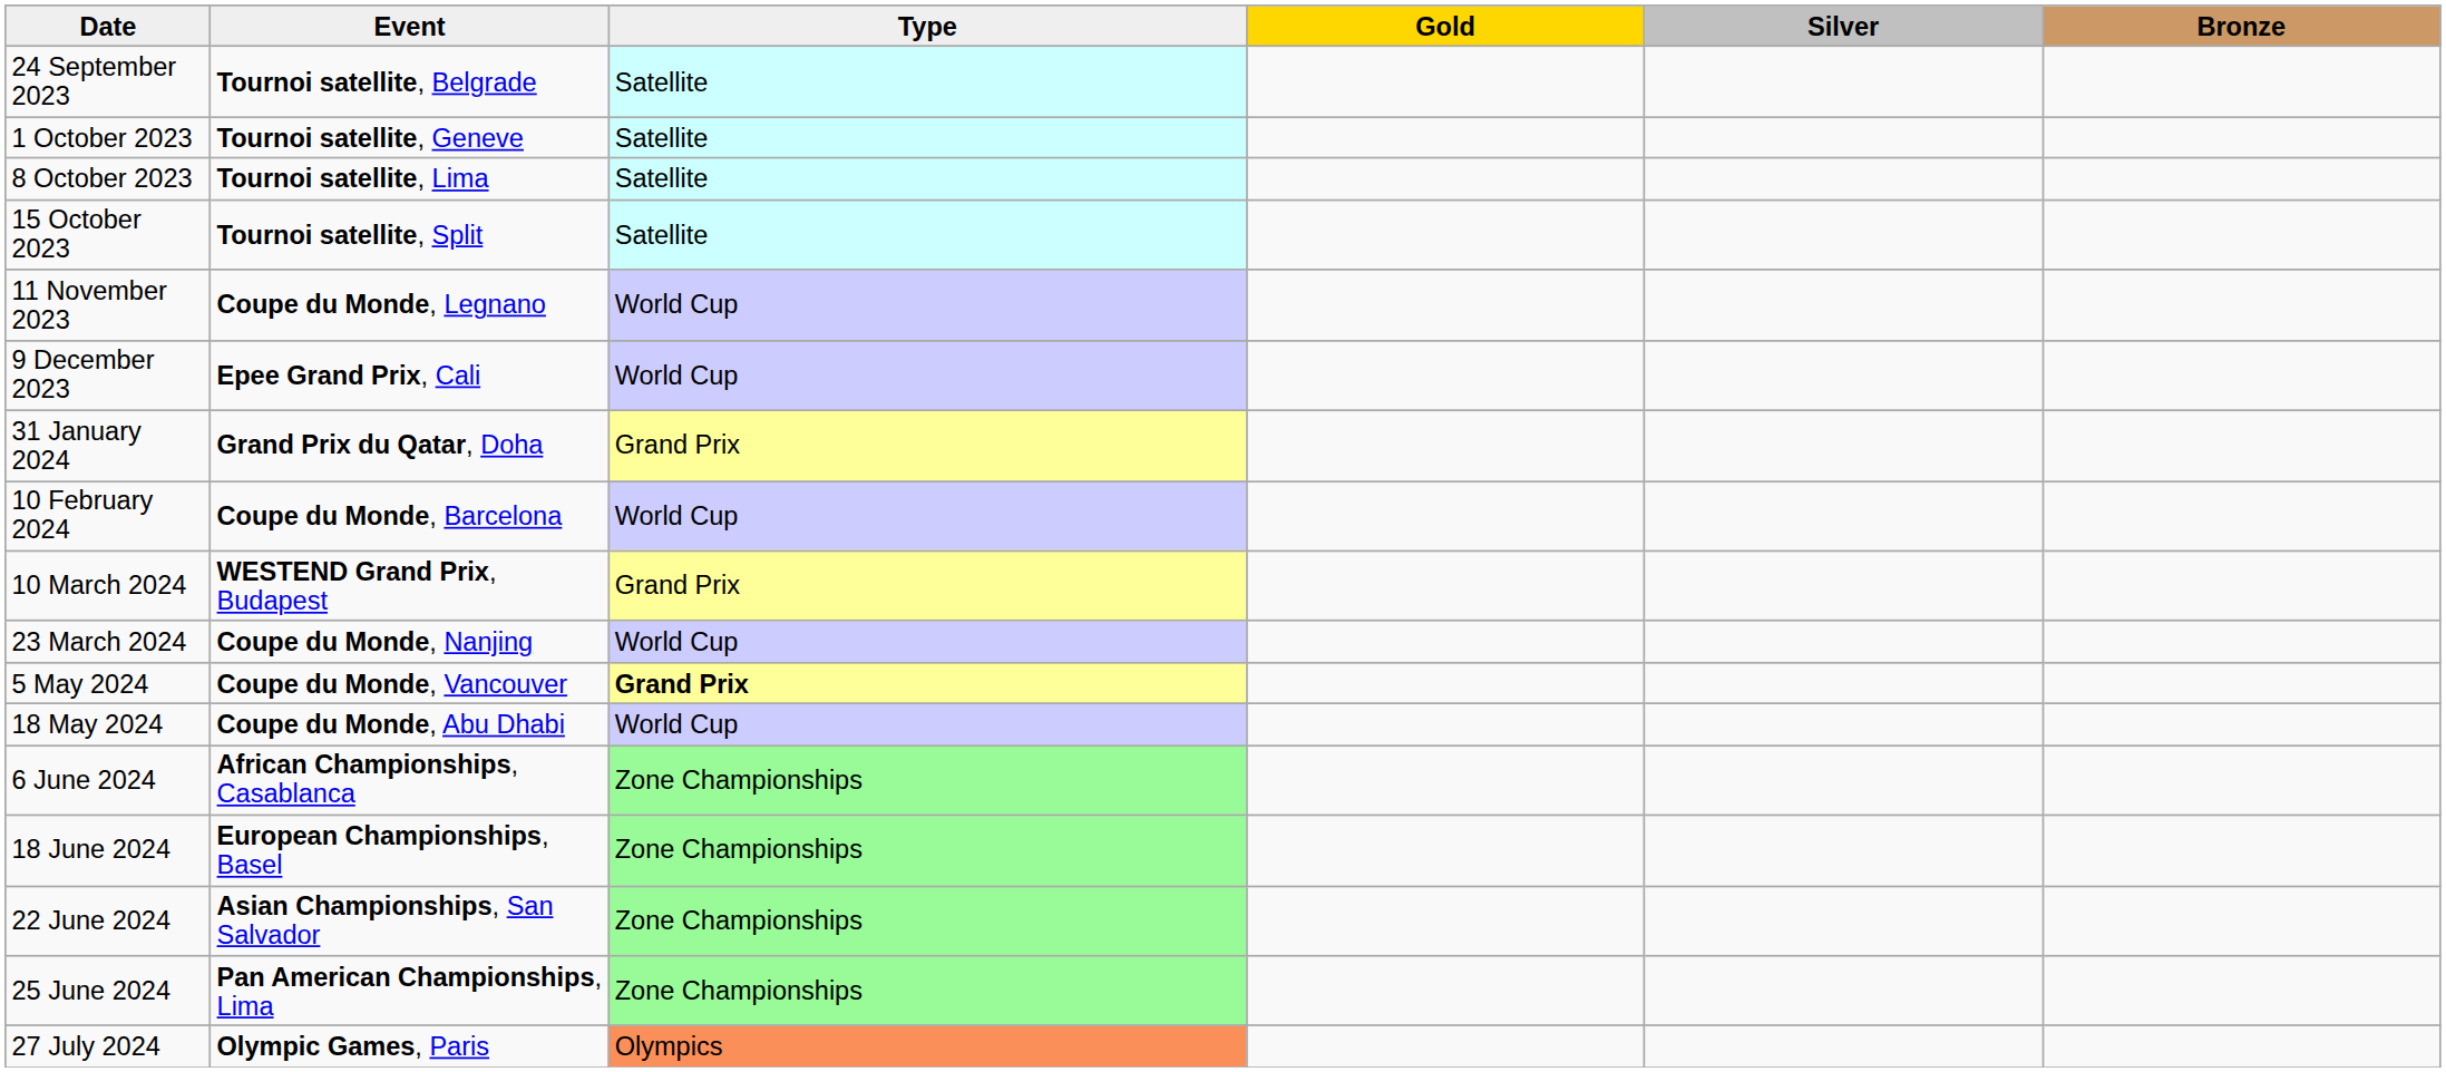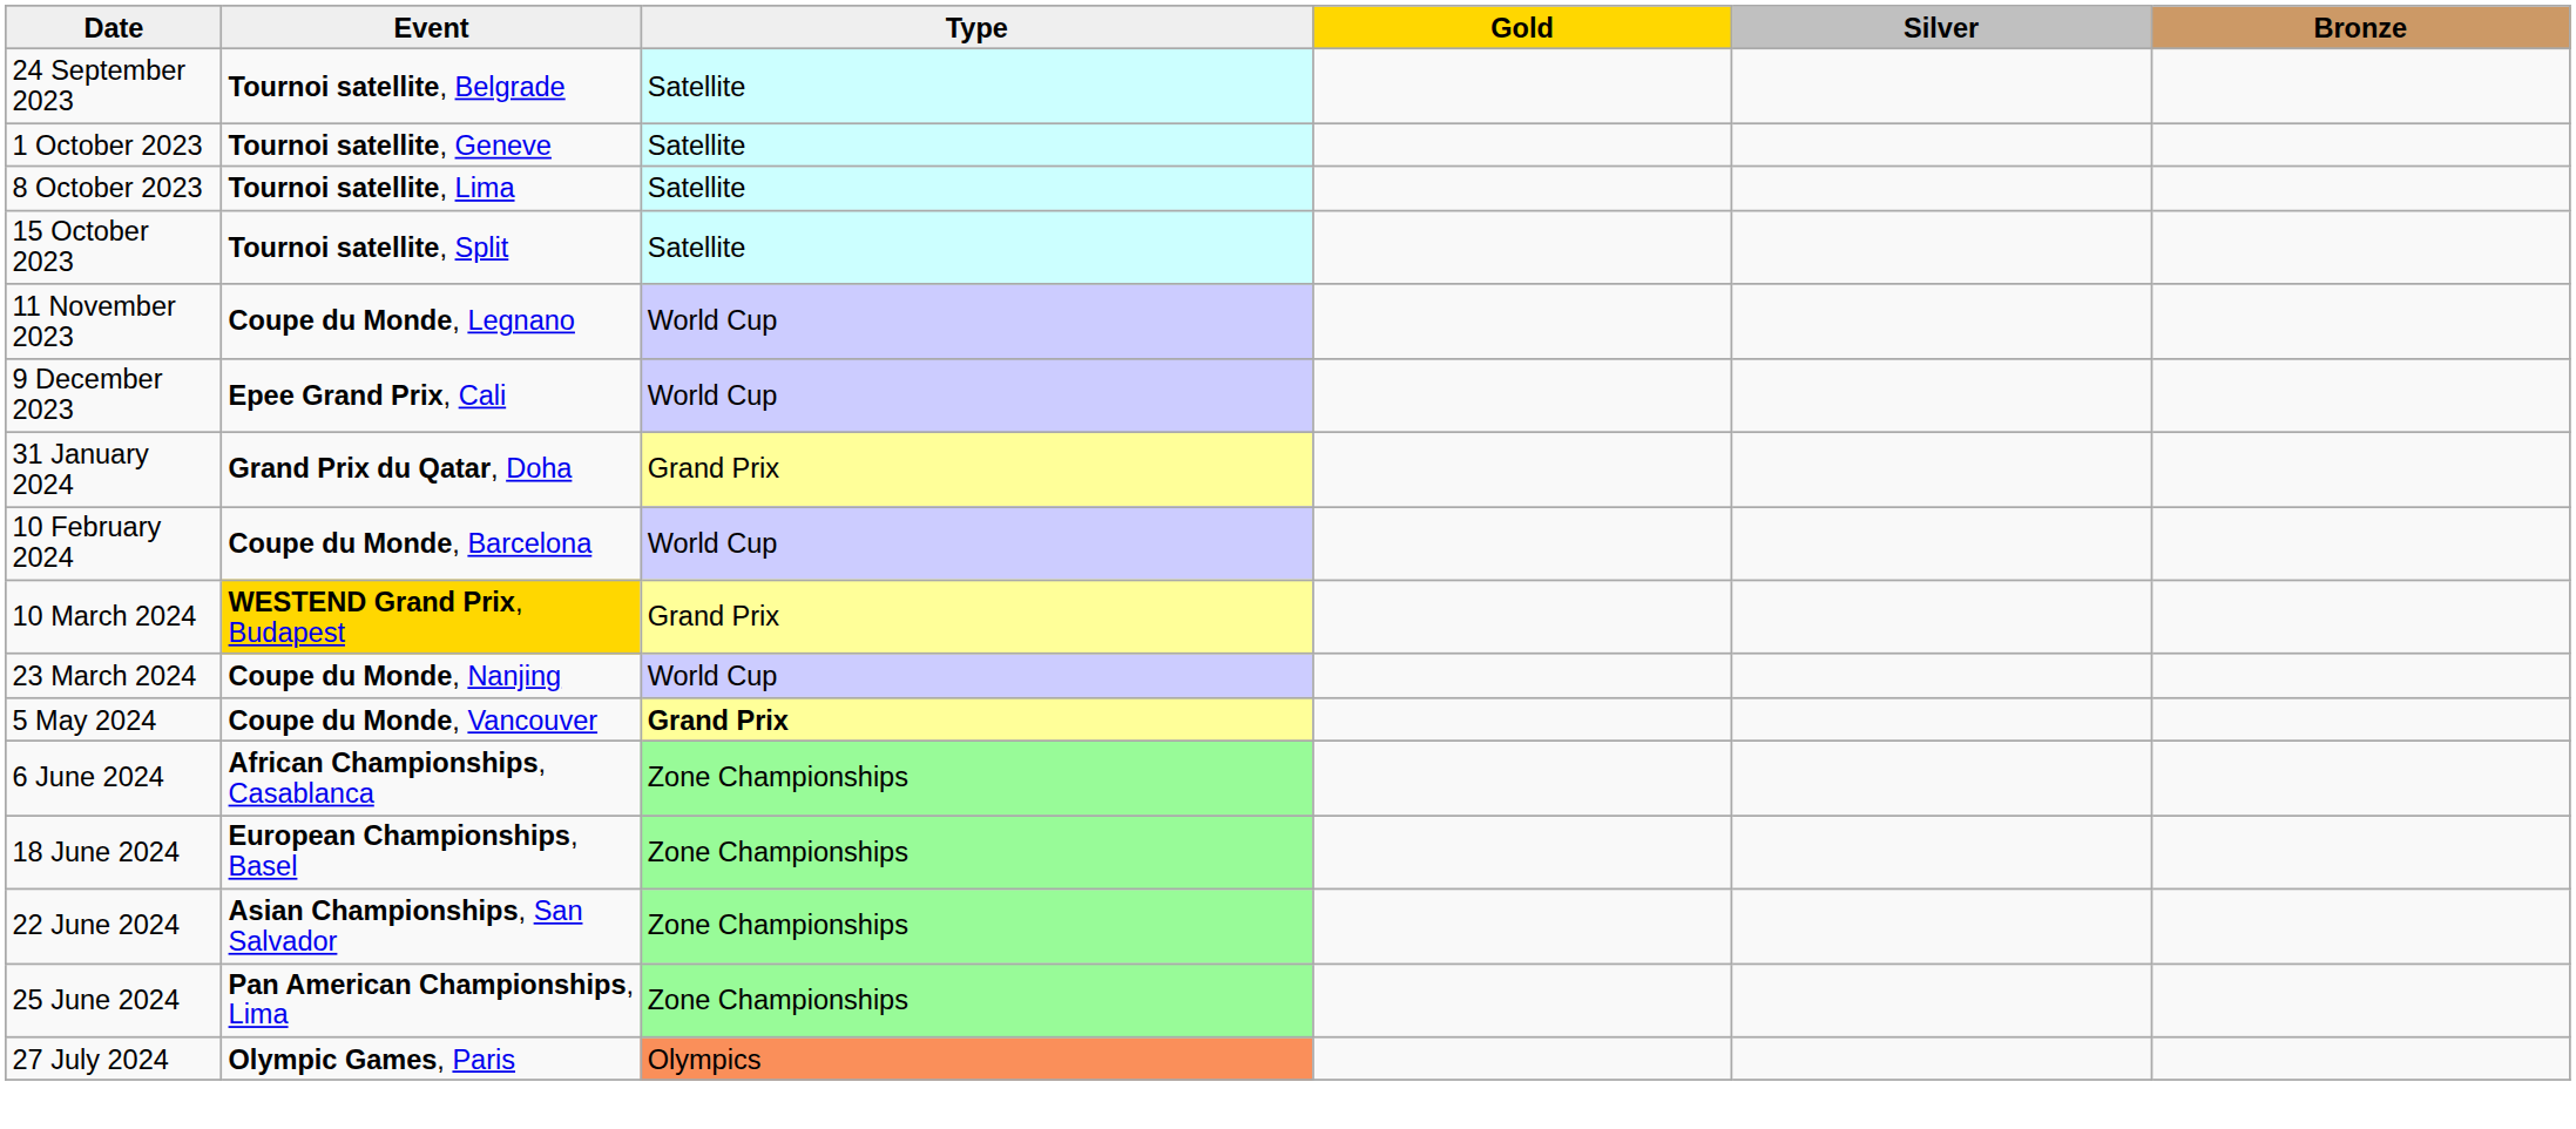10 March 2024 | Event: no background -> gold background
- row: 18 May 2024 | Coupe du Monde, Abu Dhabi | World Cup
